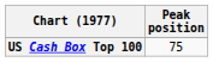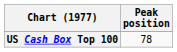US Cash Box Top 100 | Peak position: 75 -> 78
